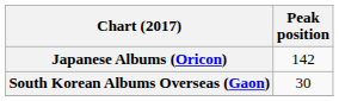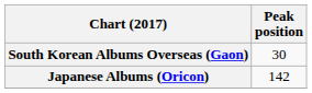rows swapped: Japanese Albums (Oricon) <-> South Korean Albums Overseas (Gaon)
